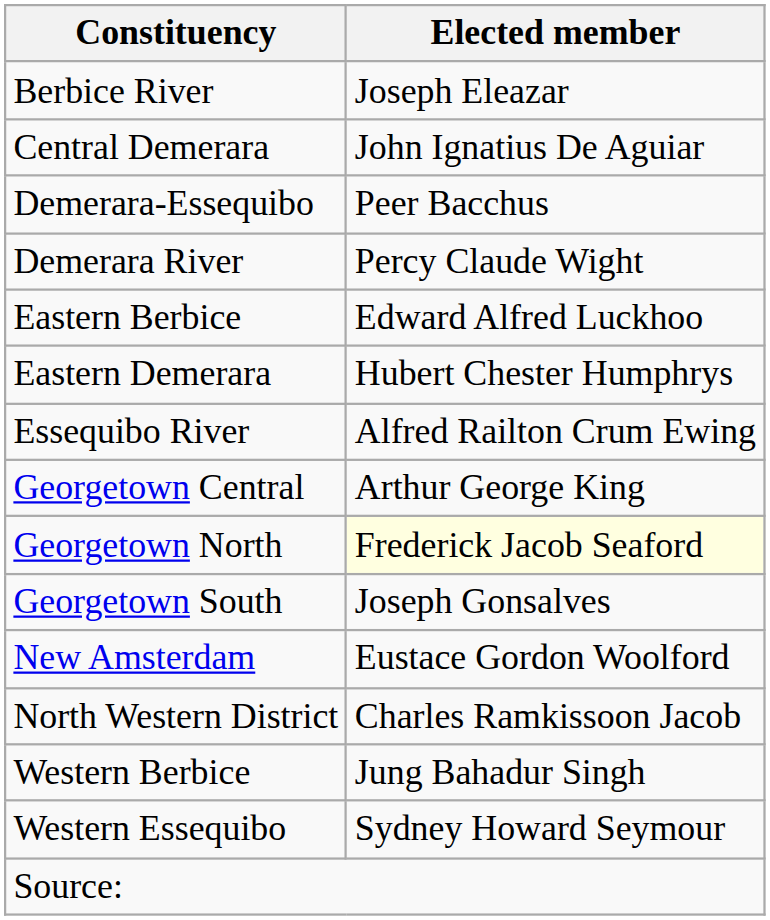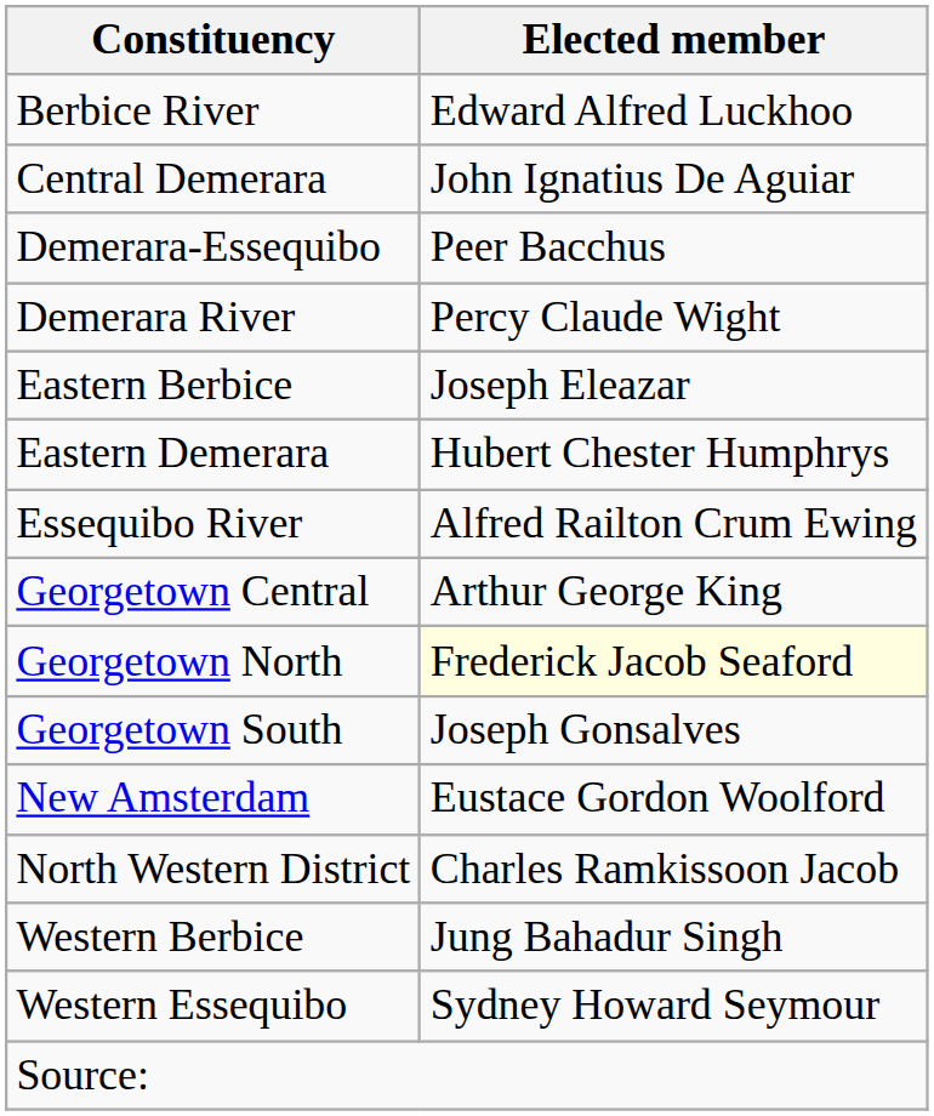Berbice River | Elected member: Joseph Eleazar -> Edward Alfred Luckhoo
Eastern Berbice | Elected member: Edward Alfred Luckhoo -> Joseph Eleazar
